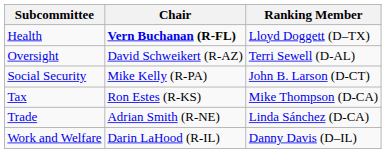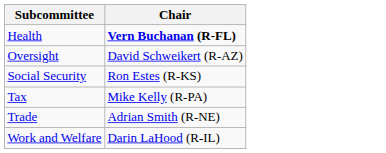- column: Ranking Member | Lloyd Doggett (D–TX) | Terri Sewell (D-AL) | John B. Larson (D-CT) | Mike Thompson (D-CA) | Linda Sánchez (D-CA) | Danny Davis (D–IL)
Social Security | Chair: Mike Kelly (R-PA) -> Ron Estes (R-KS)
Tax | Chair: Ron Estes (R-KS) -> Mike Kelly (R-PA)
